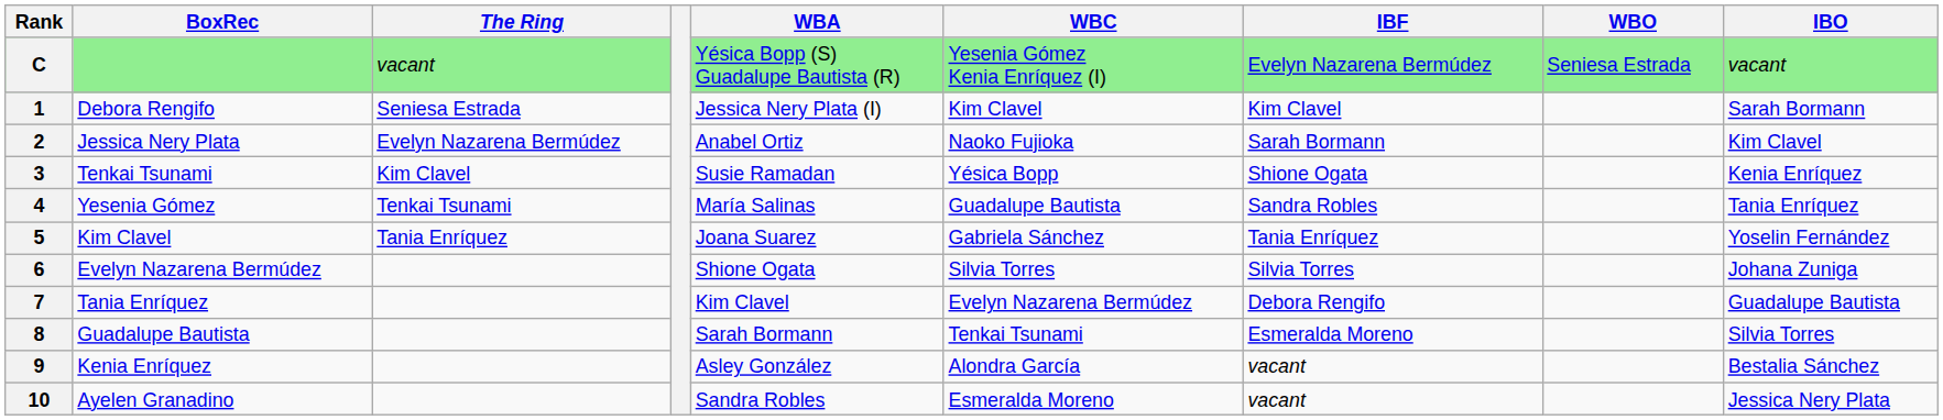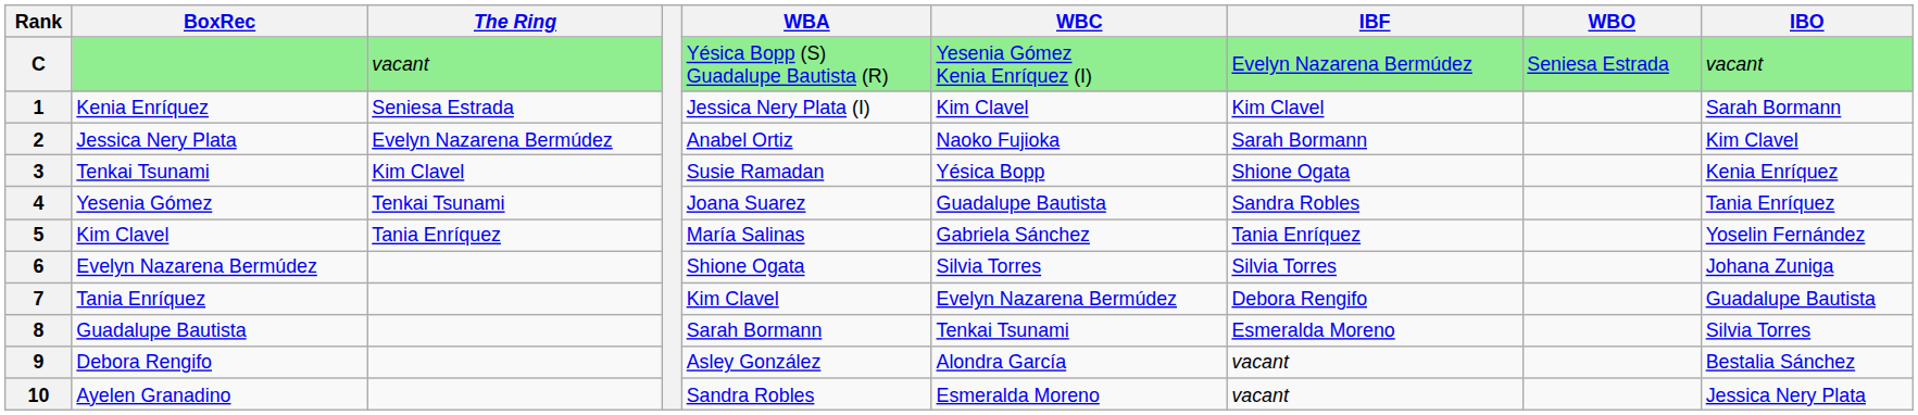1 | BoxRec: Debora Rengifo -> Kenia Enríquez
4 | WBA: María Salinas -> Joana Suarez
5 | WBA: Joana Suarez -> María Salinas
9 | BoxRec: Kenia Enríquez -> Debora Rengifo
